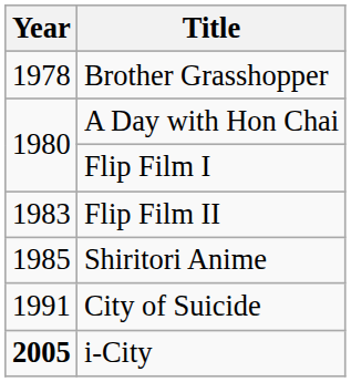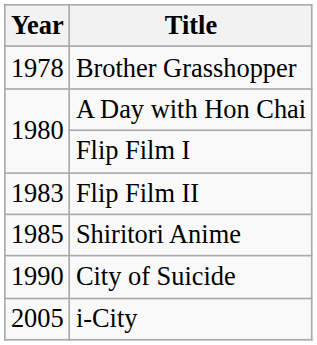City of Suicide | Year: 1991 -> 1990
i-City | Year: bold -> normal
